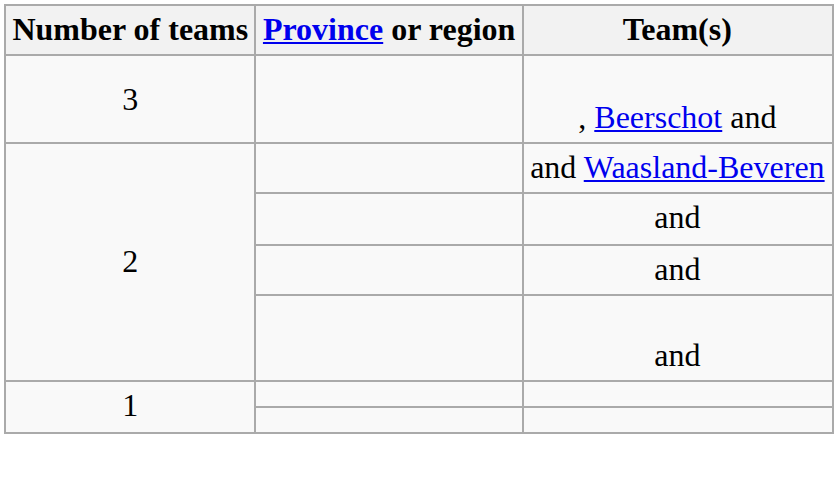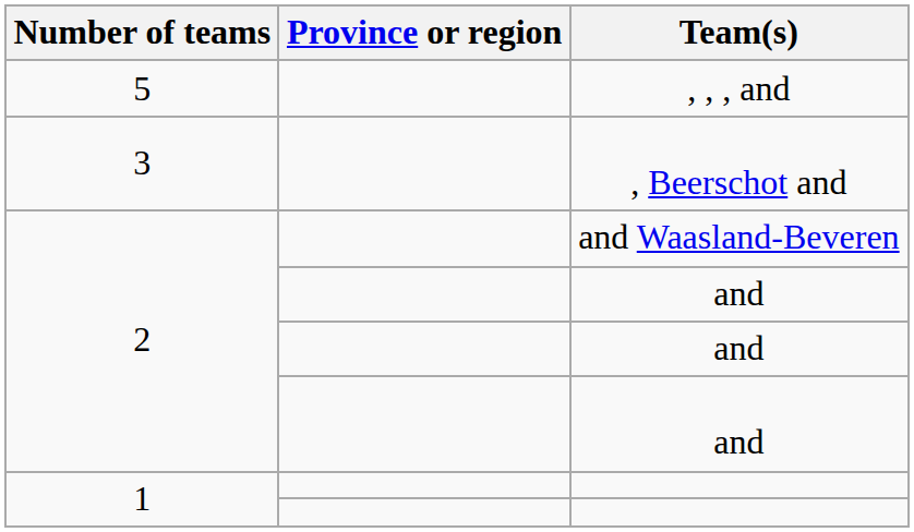+ row: 5 | , , , and
